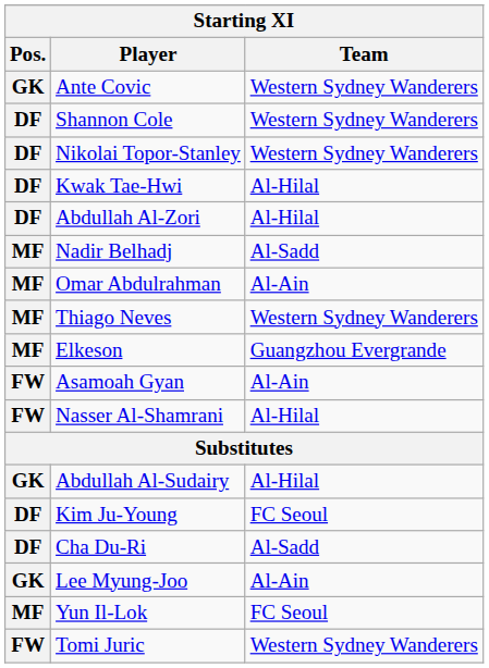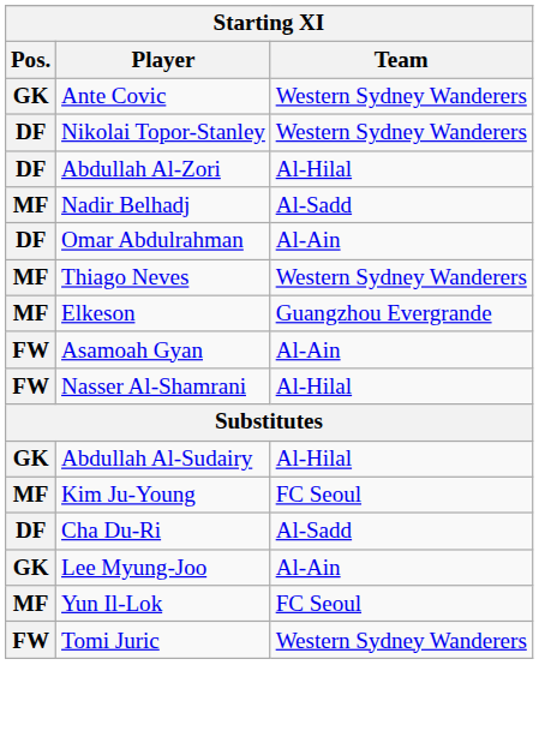- row: DF | Shannon Cole | Western Sydney Wanderers
- row: DF | Kwak Tae-Hwi | Al-Hilal
Omar Abdulrahman | Pos.: MF -> DF
Kim Ju-Young | Pos.: DF -> MF
